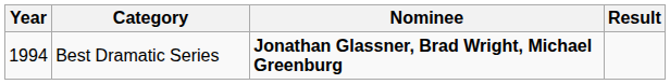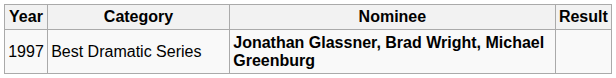Best Dramatic Series | Year: 1994 -> 1997
